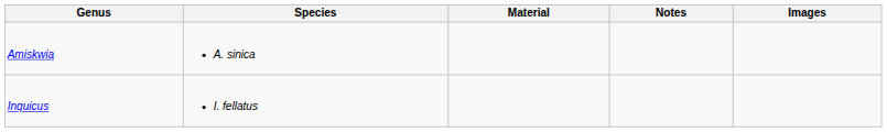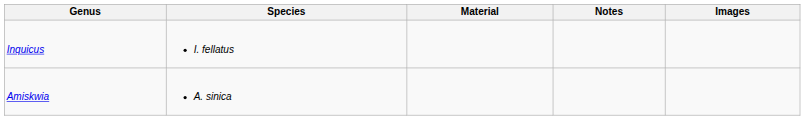rows swapped: Amiskwia <-> Inquicus
